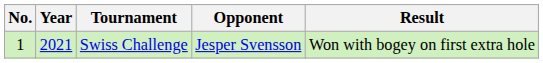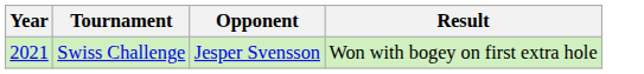- column: No. | 1
